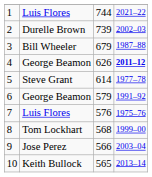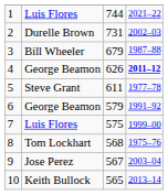2 | column 3: 739 -> 731
5 | column 3: 614 -> 611
7 | column 3: 576 -> 575
7 | column 4: 1975–76 -> 1999–00
8 | column 4: 1999–00 -> 1975–76
9 | column 3: 566 -> 567
